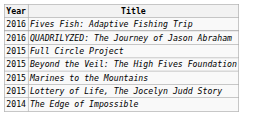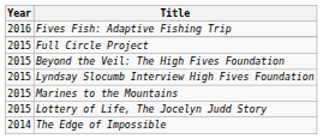- row: 2016 | QUADRILYZED: The Journey of Jason Abraham
+ row: 2015 | Lyndsay Slocumb Interview High Fives Foundation
